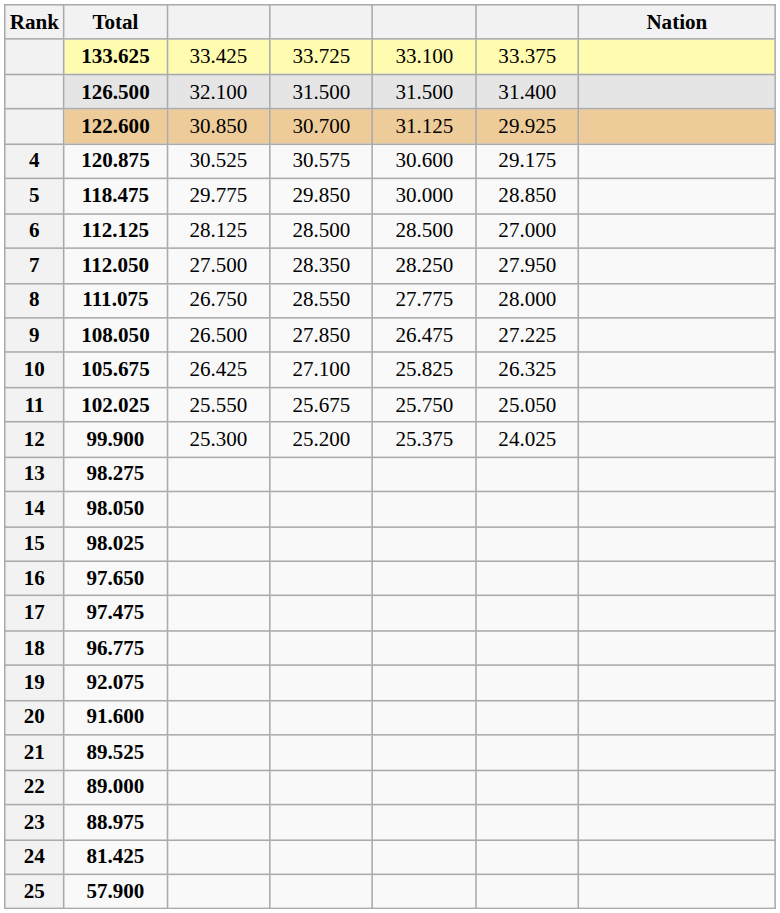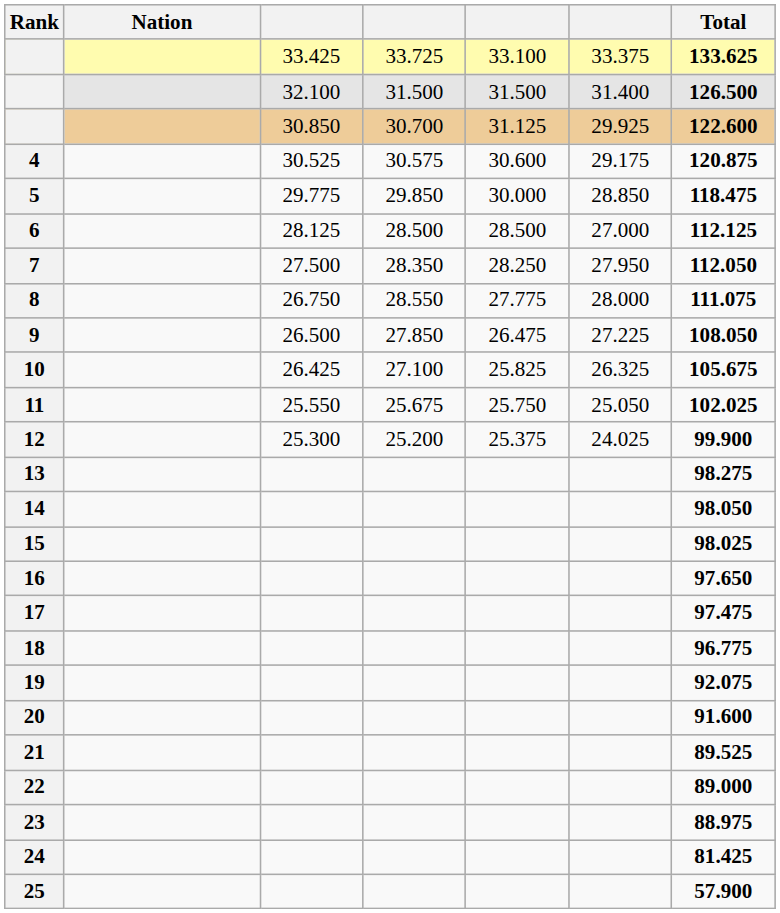columns swapped: Nation <-> Total
